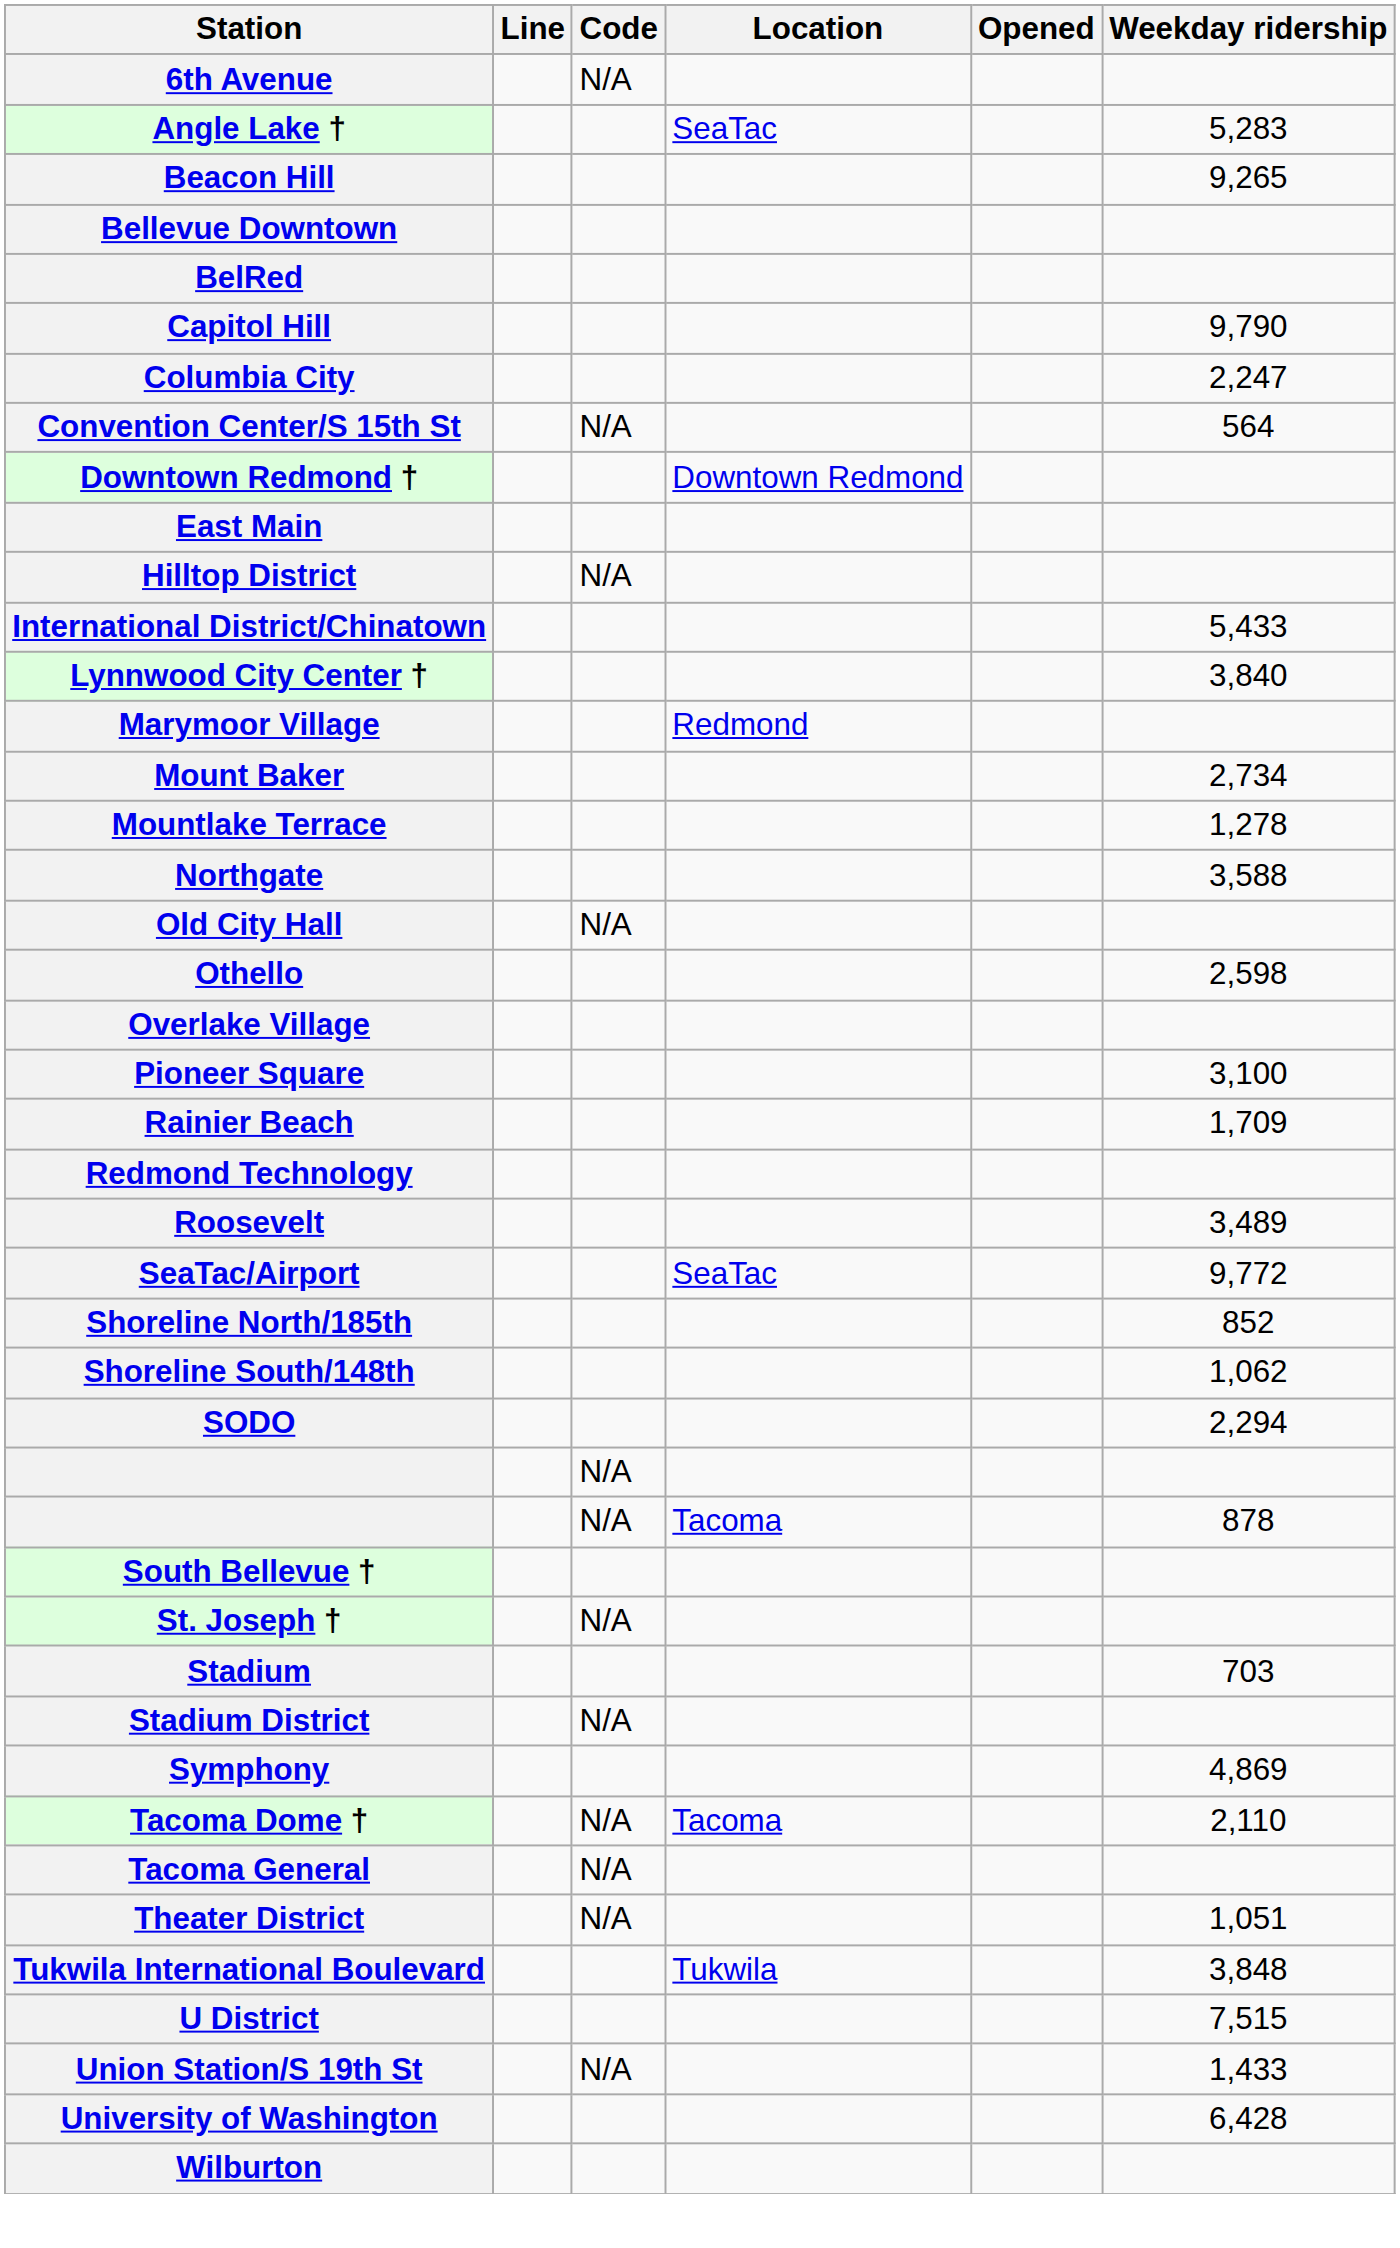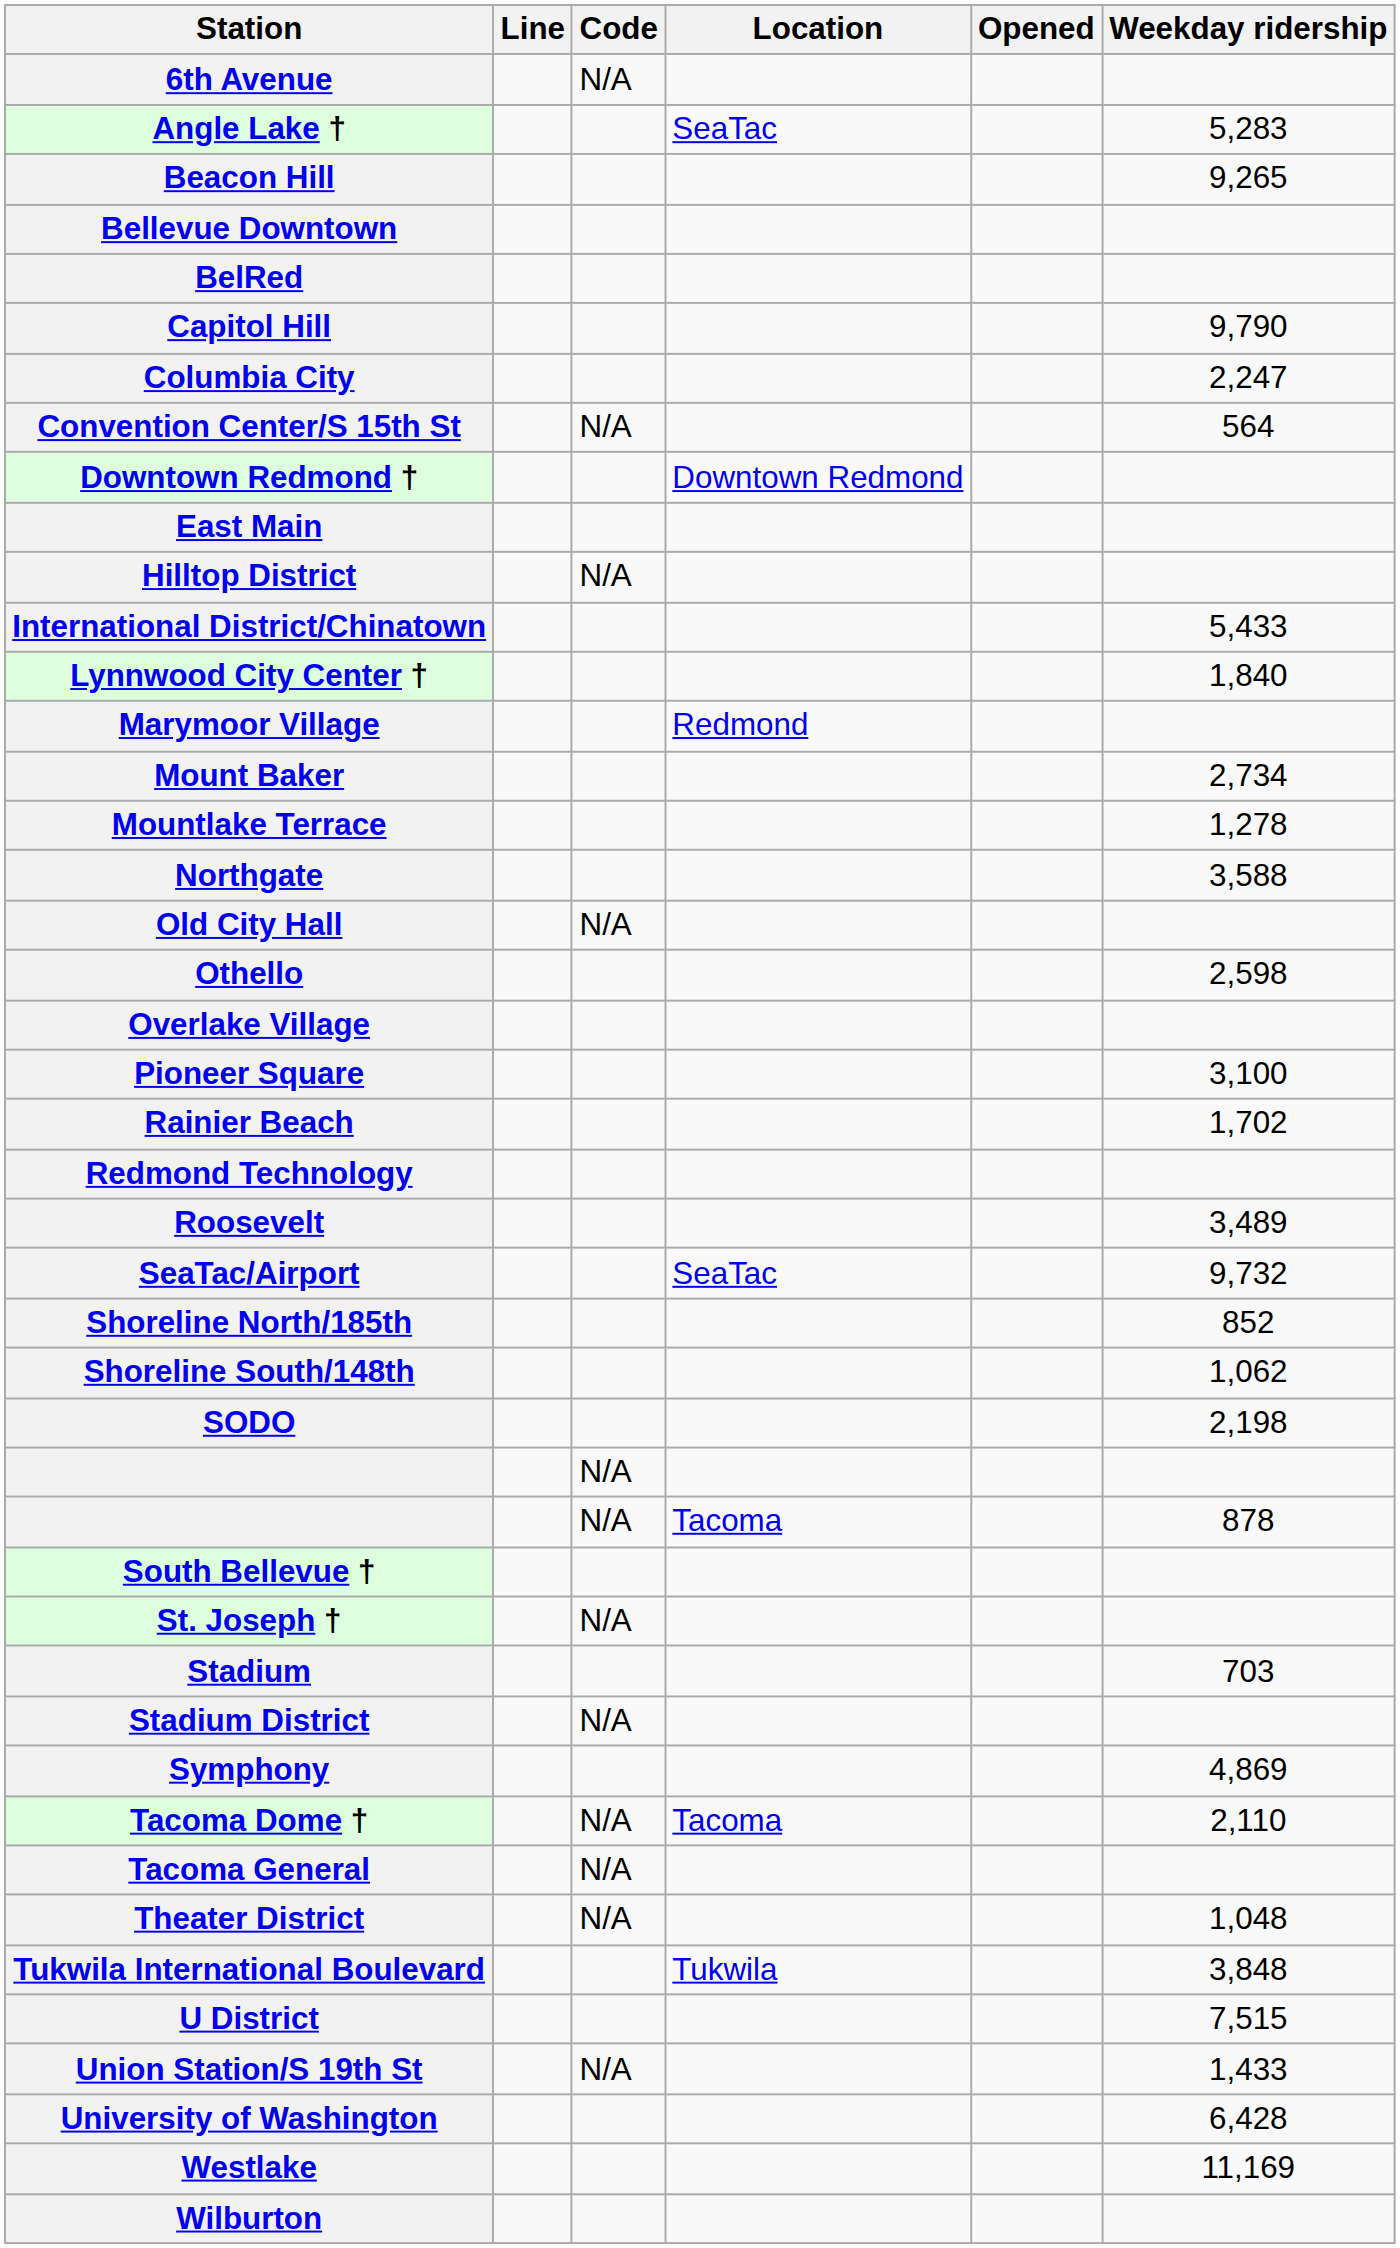Lynnwood City Center † | Weekday ridership: 3,840 -> 1,840
Rainier Beach | Weekday ridership: 1,709 -> 1,702
SeaTac/Airport | Weekday ridership: 9,772 -> 9,732
SODO | Weekday ridership: 2,294 -> 2,198
Theater District | Weekday ridership: 1,051 -> 1,048
+ row: Westlake | 11,169
